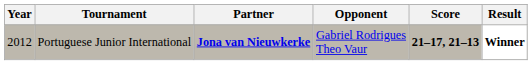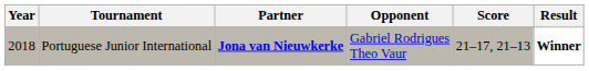Portuguese Junior International | Year: 2012 -> 2018
Portuguese Junior International | Score: bold -> normal
